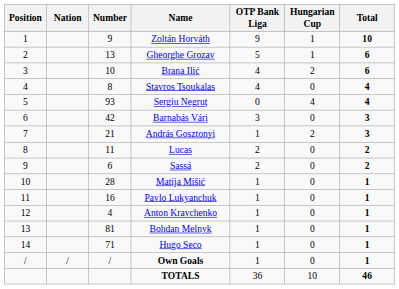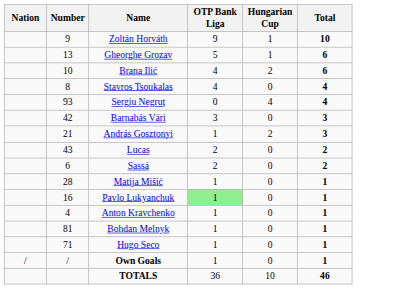- column: Position | 1 | 2 | 3 | 4 | 5 | 6 | 7 | 8 | 9 | 10 | 11 | 12 | 13 | 14 | /
Lucas | Number: 11 -> 43
Pavlo Lukyanchuk | OTP Bank Liga: no background -> lightgreen background
